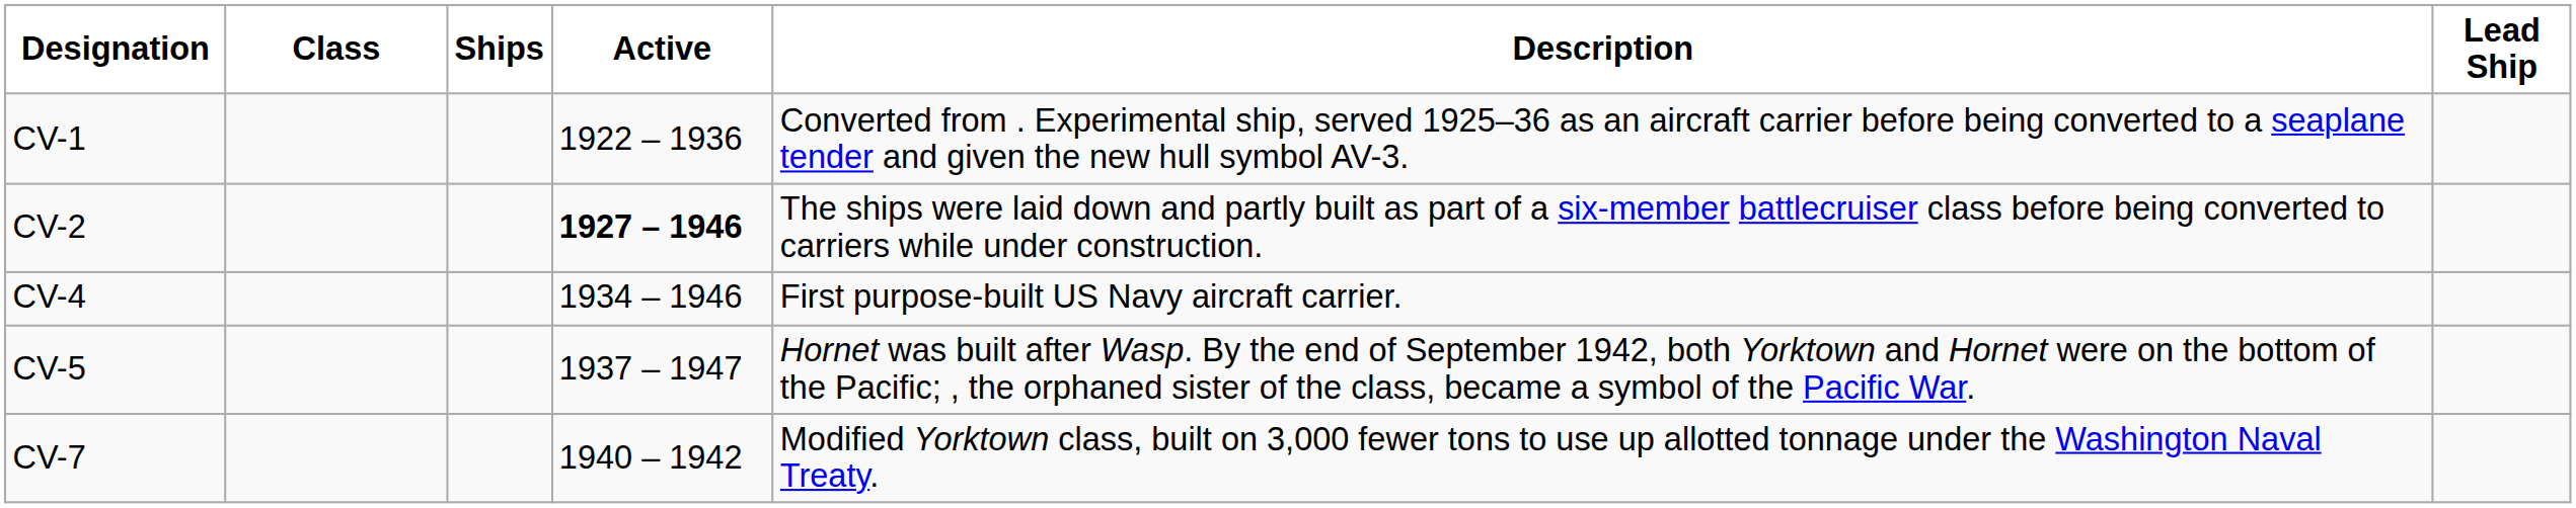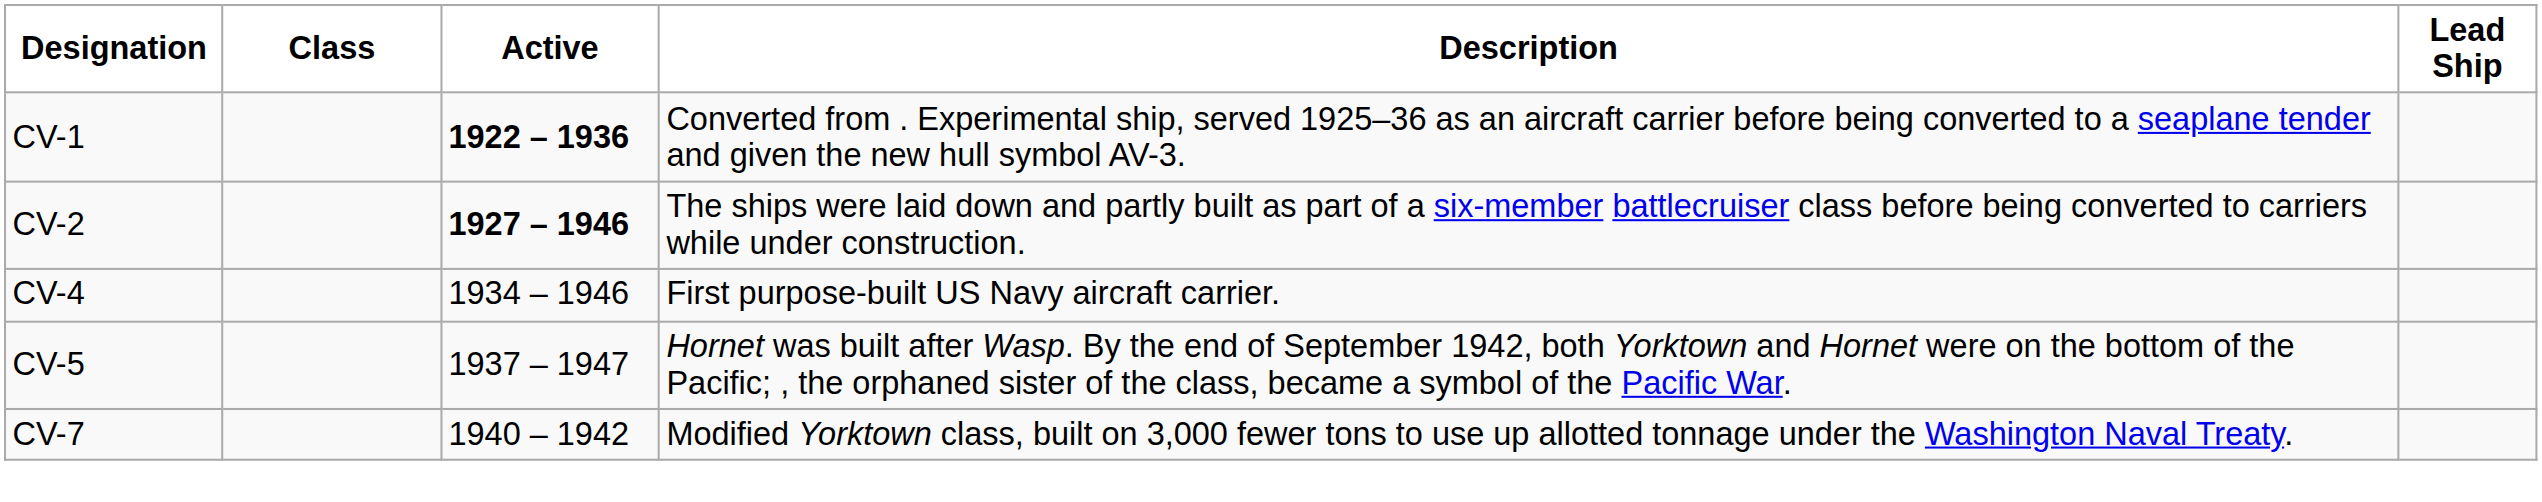- column: Ships
CV-1 | Active: normal -> bold
